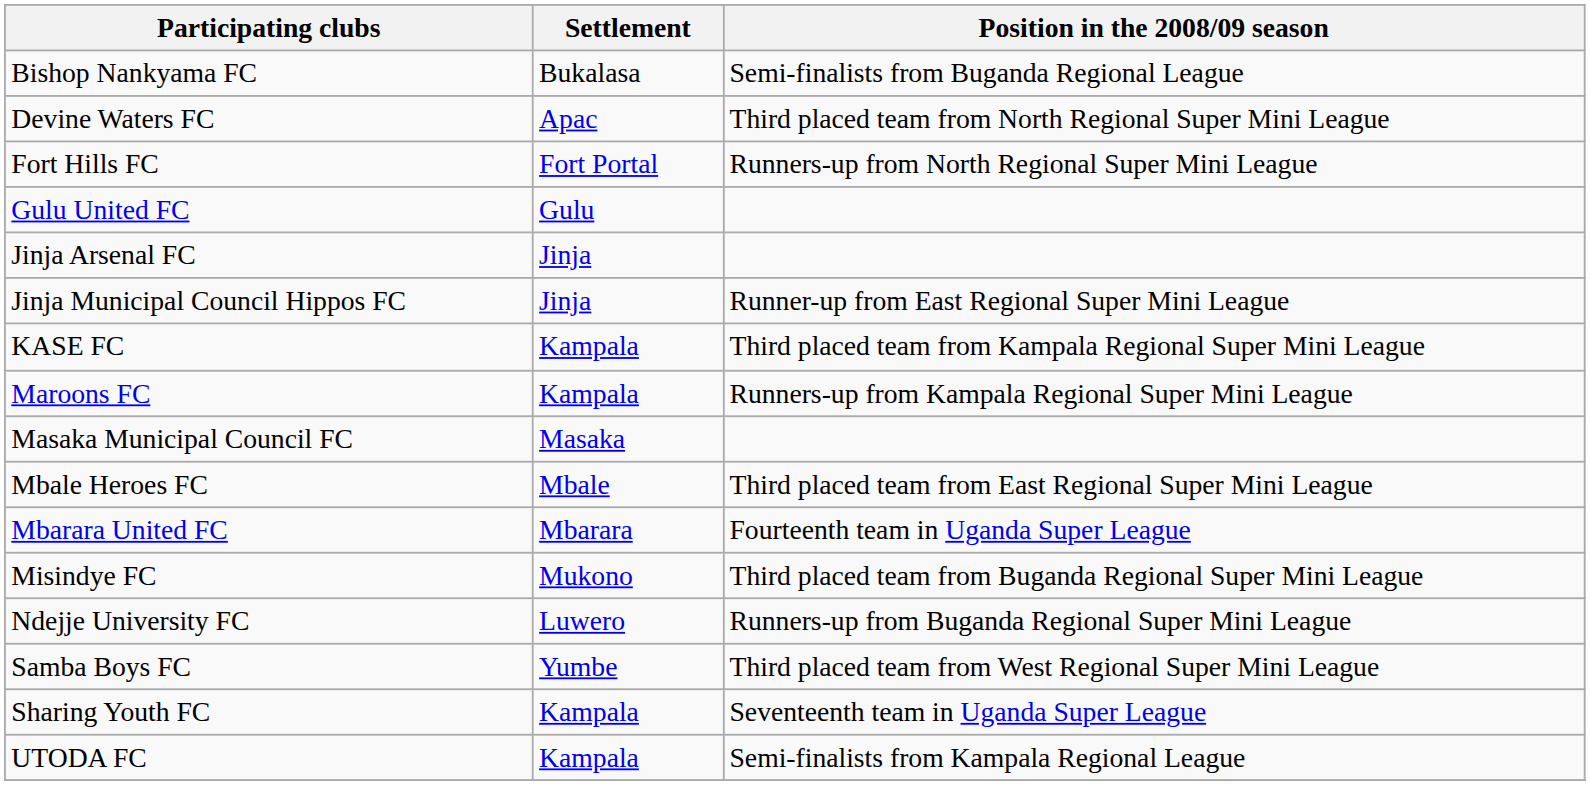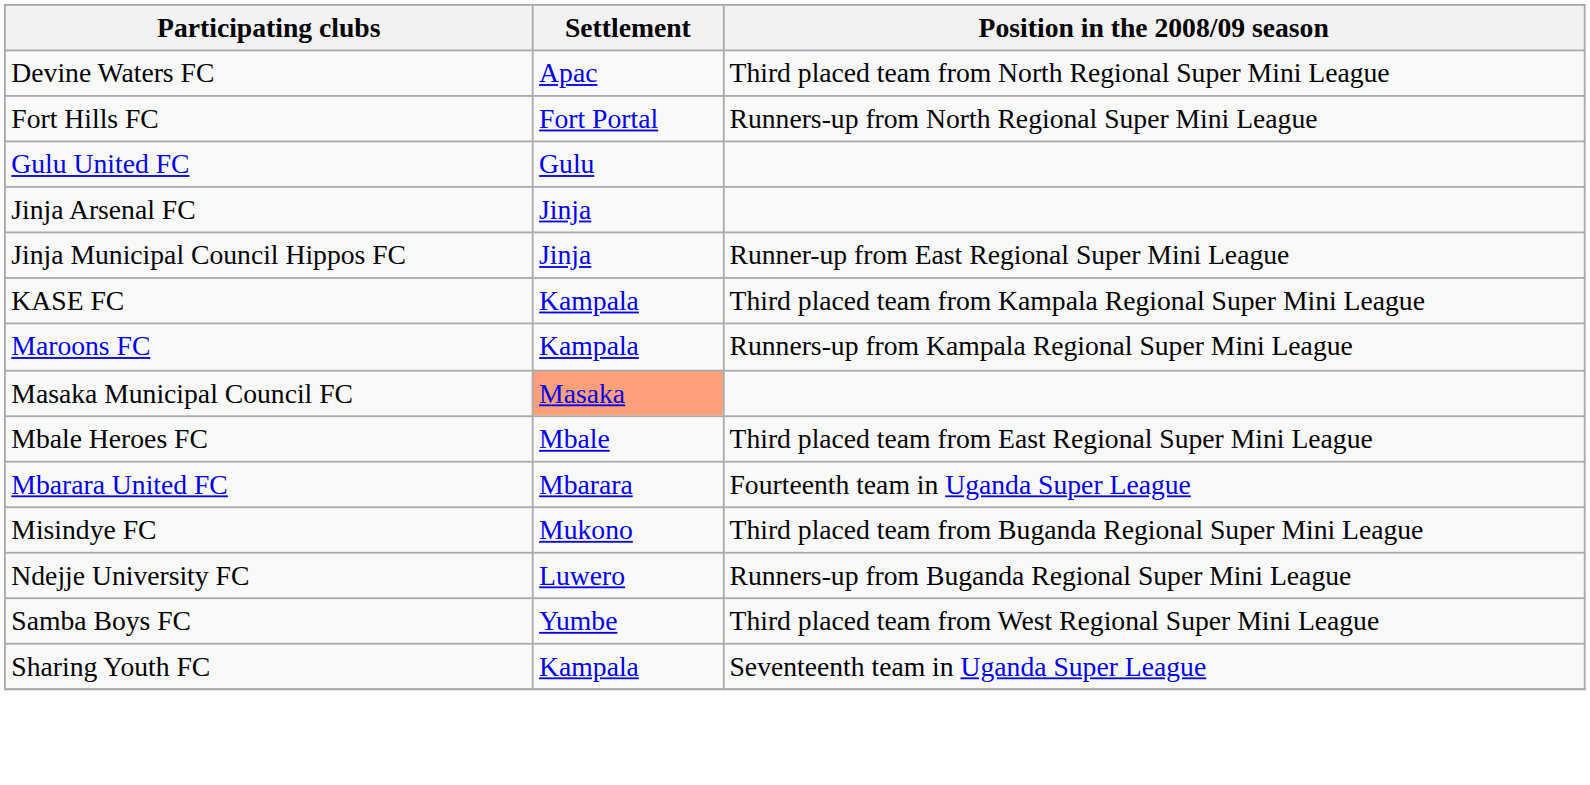- row: Bishop Nankyama FC | Bukalasa | Semi-finalists from Buganda Regional League
Masaka Municipal Council FC | Settlement: no background -> lightsalmon background
- row: UTODA FC | Kampala | Semi-finalists from Kampala Regional League
